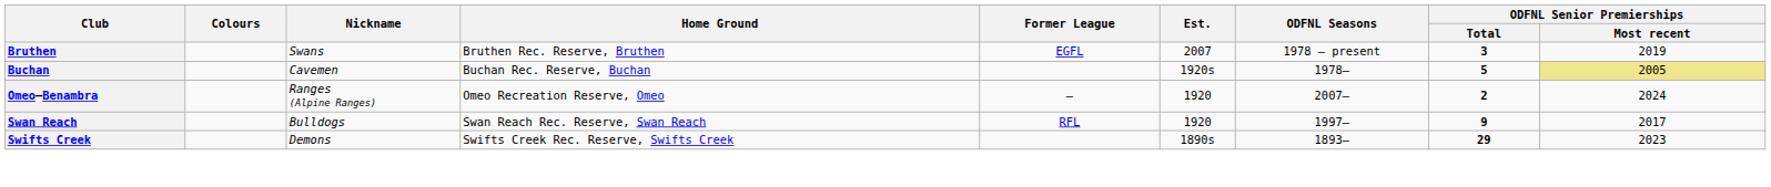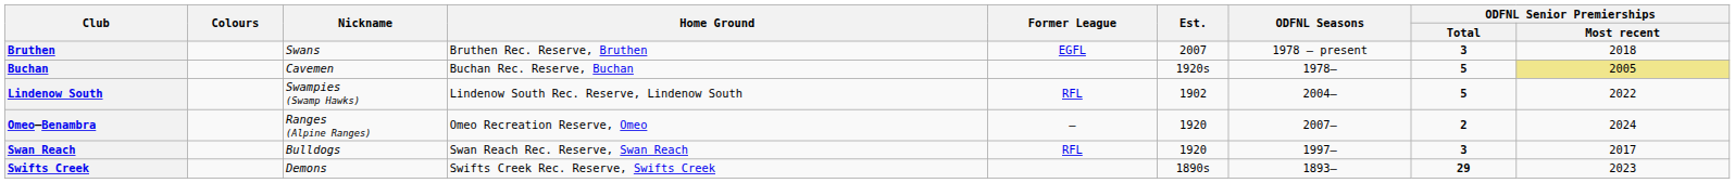Bruthen | ODFNL Senior Premierships / Most recent: 2019 -> 2018
+ row: Lindenow South | Swampies (Swamp Hawks) | Lindenow South Rec. Reserve, Lindenow South | RFL | 1902 | 2004– | 5 | 2022
Swan Reach | ODFNL Senior Premierships / Total: 9 -> 3
